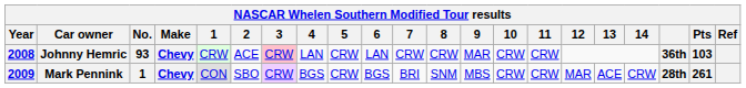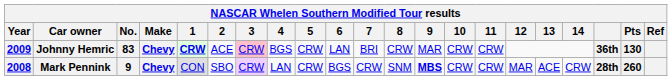Johnny Hemric | Year: 2008 -> 2009
Johnny Hemric | No.: 93 -> 83
Johnny Hemric | 1: normal -> bold
Johnny Hemric | 4: LAN -> BGS
Johnny Hemric | 7: CRW -> BRI
Johnny Hemric | Pts: 103 -> 130
Mark Pennink | Year: 2009 -> 2008
Mark Pennink | No.: 1 -> 9
Mark Pennink | 4: BGS -> LAN
Mark Pennink | 7: BRI -> CRW
Mark Pennink | 9: normal -> bold
Mark Pennink | Pts: 261 -> 260
